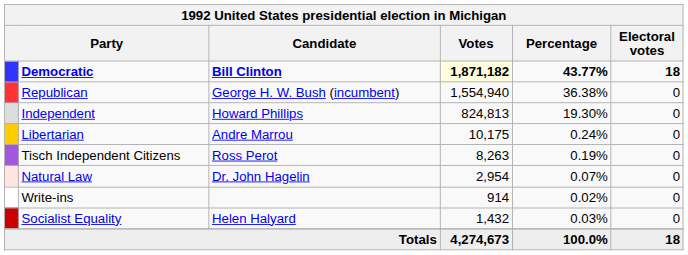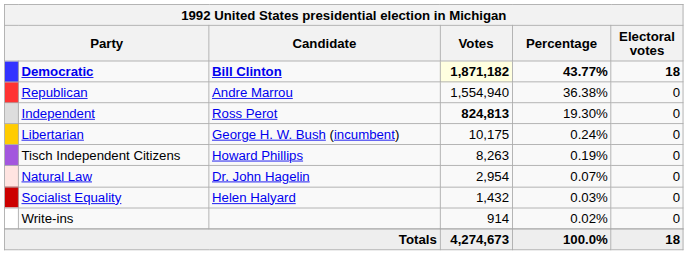Republican | Candidate: George H. W. Bush (incumbent) -> Andre Marrou
Independent | Candidate: Howard Phillips -> Ross Perot
Independent | Votes: normal -> bold
Libertarian | Candidate: Andre Marrou -> George H. W. Bush (incumbent)
Tisch Independent Citizens | Candidate: Ross Perot -> Howard Phillips
rows swapped: Socialist Equality <-> Write-ins
